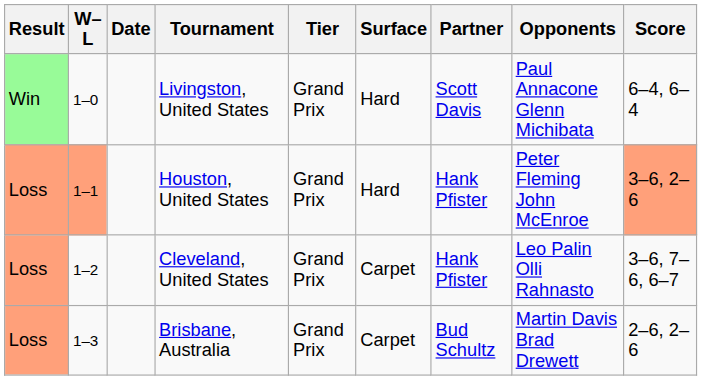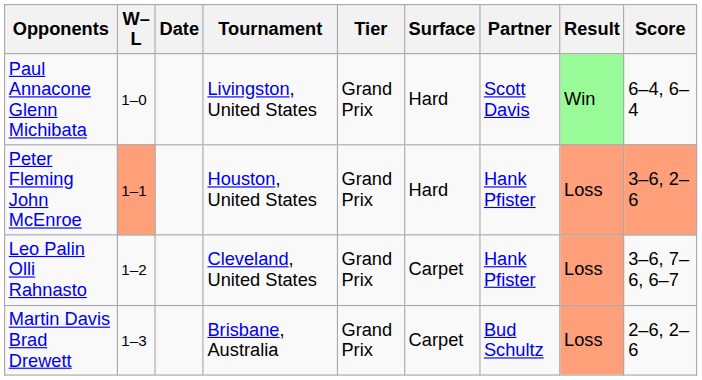columns swapped: Result <-> Opponents
